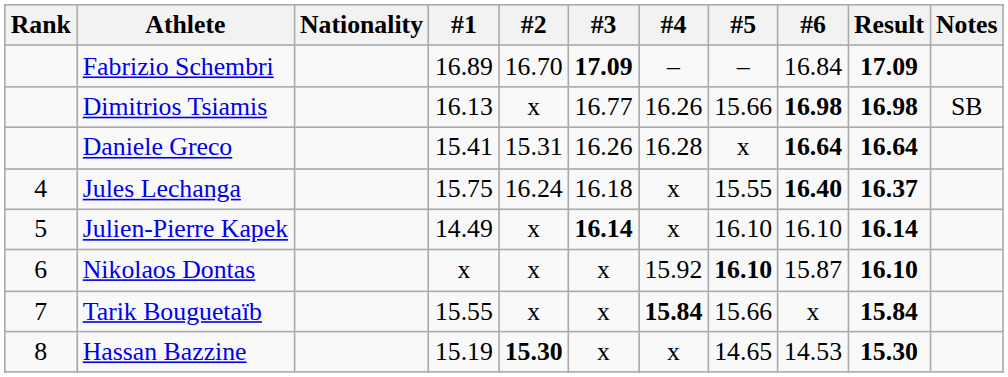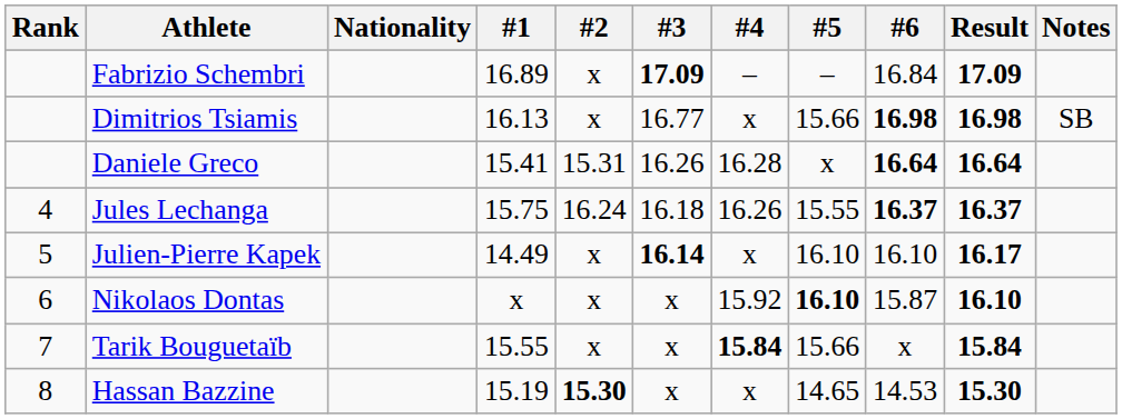Fabrizio Schembri | #2: 16.70 -> x
Dimitrios Tsiamis | #4: 16.26 -> x
Jules Lechanga | #4: x -> 16.26
Jules Lechanga | #6: 16.40 -> 16.37
Julien-Pierre Kapek | Result: 16.14 -> 16.17
